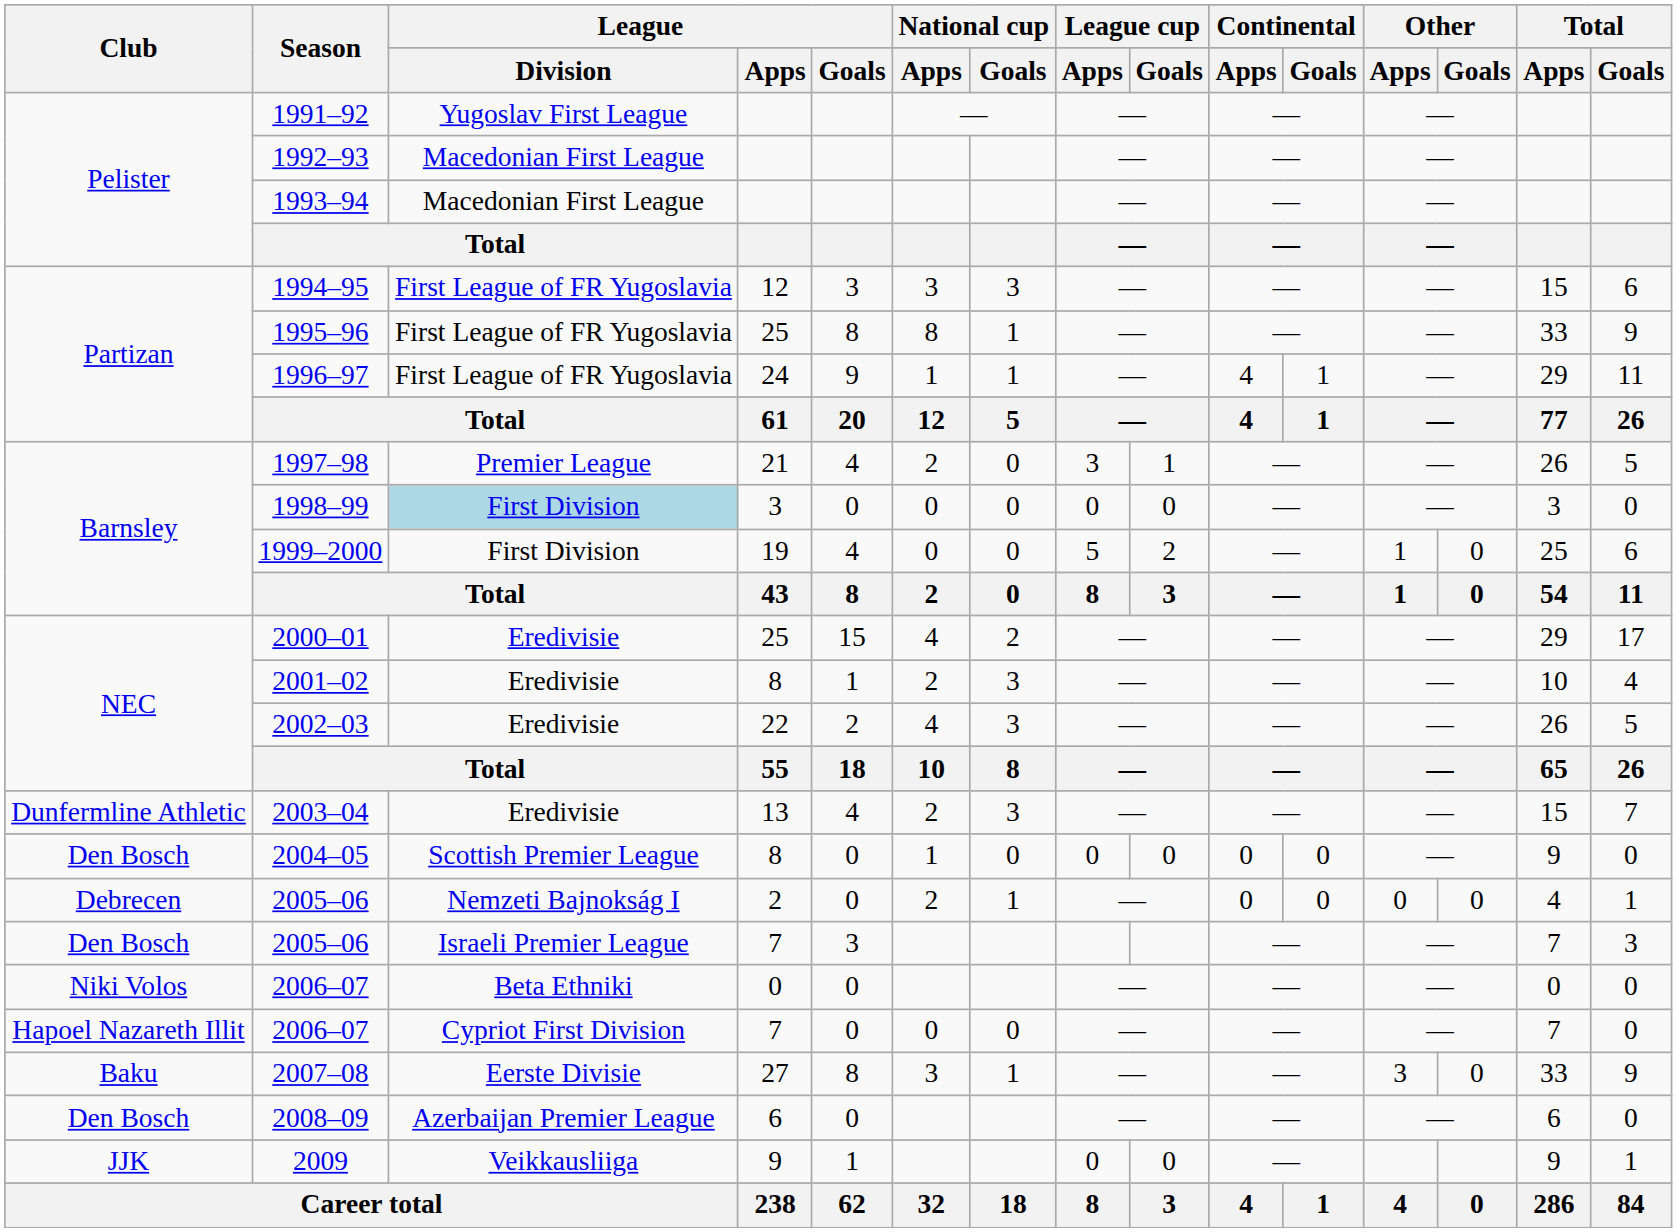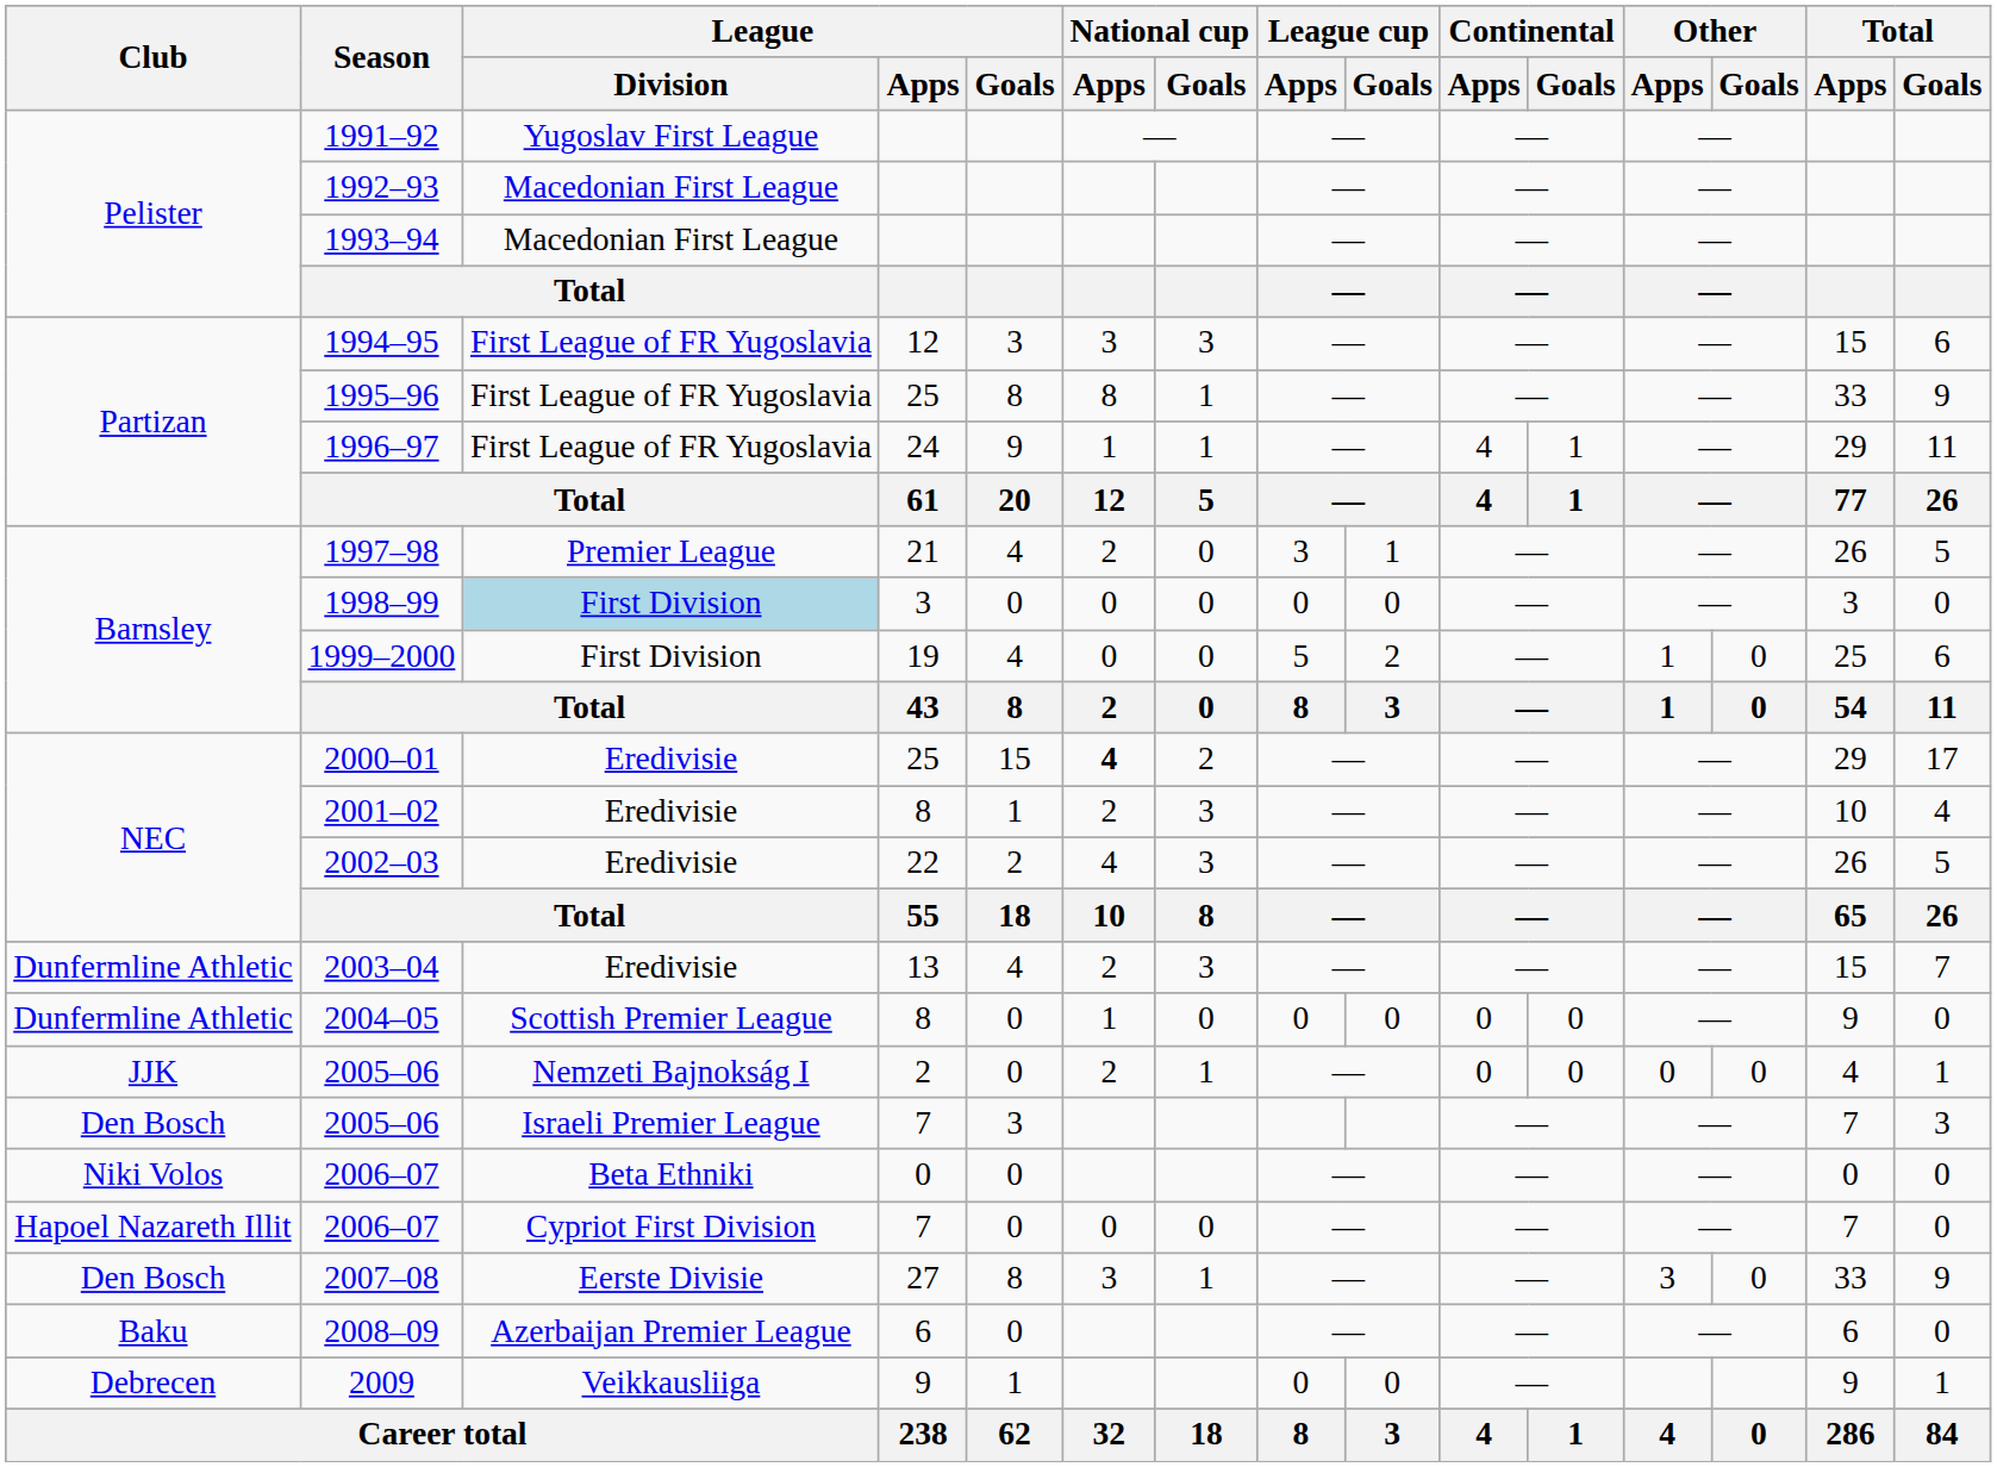2000–01 | National cup / Apps: normal -> bold
2004–05 | Club: Den Bosch -> Dunfermline Athletic
2005–06 / 2 | Club: Debrecen -> JJK
2007–08 | Club: Baku -> Den Bosch
2008–09 | Club: Den Bosch -> Baku
2009 | Club: JJK -> Debrecen
